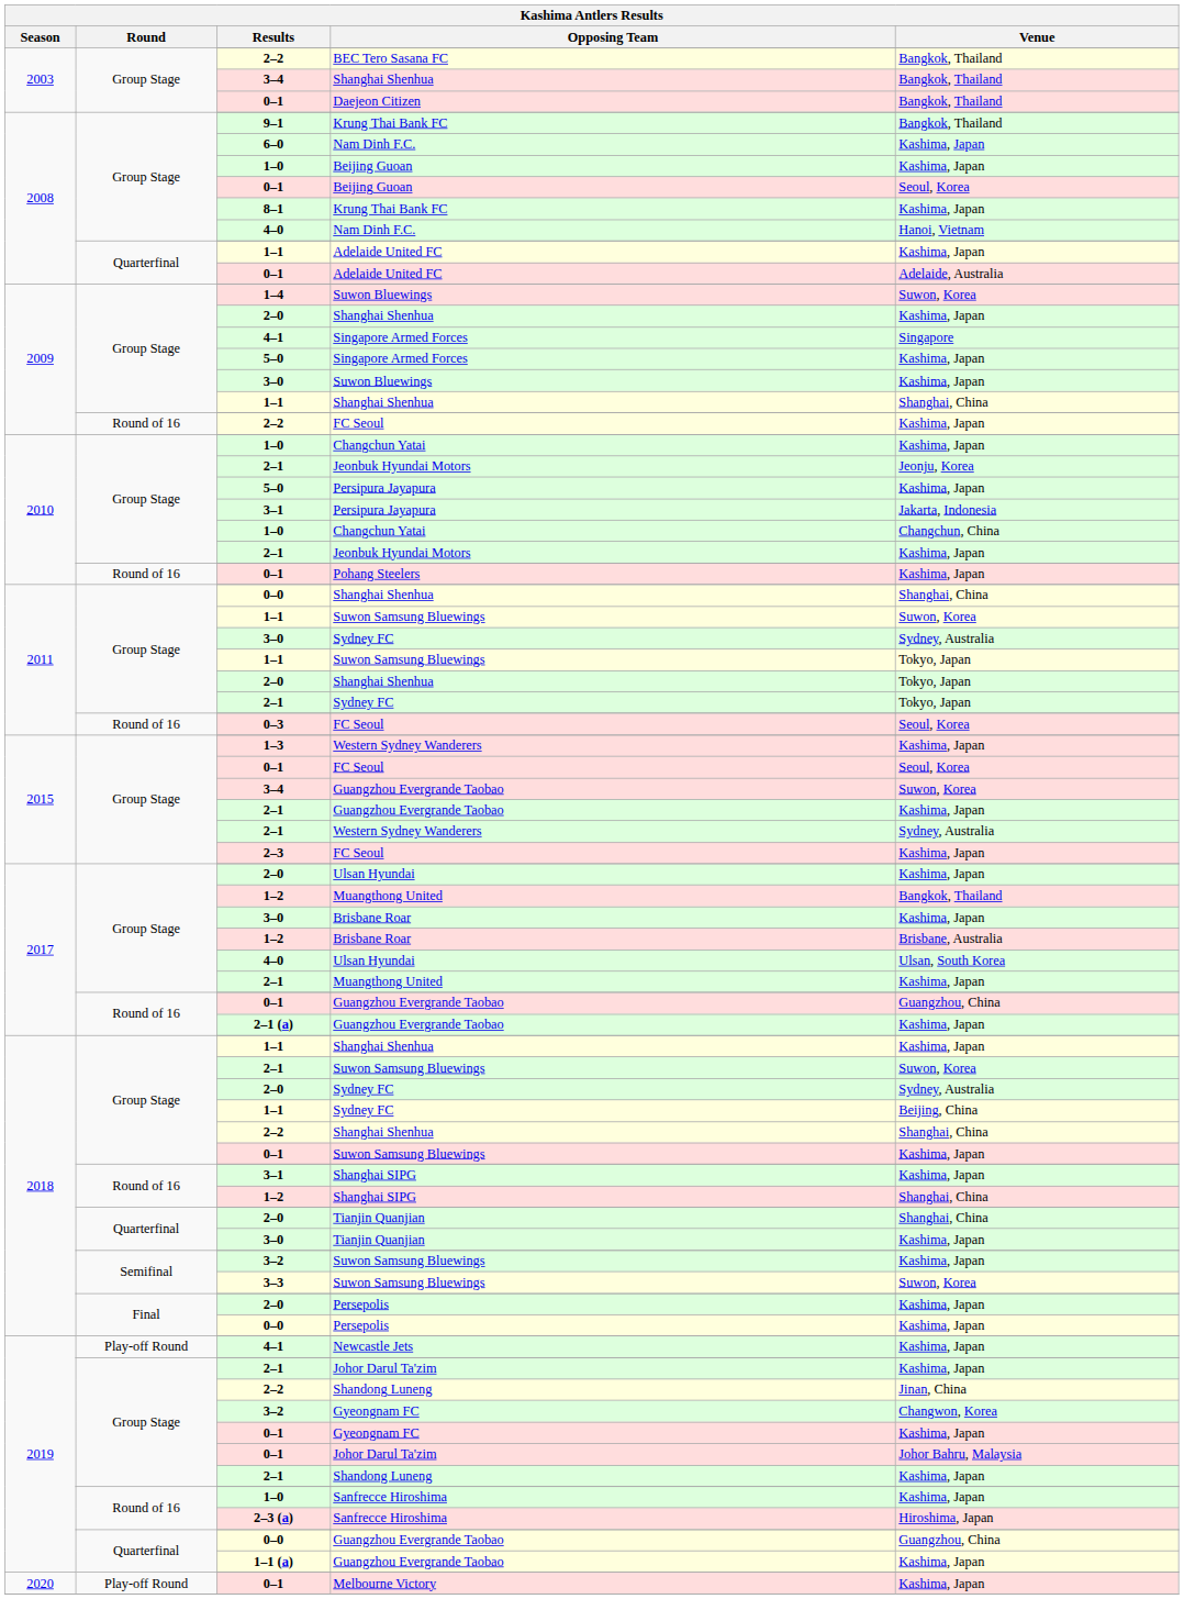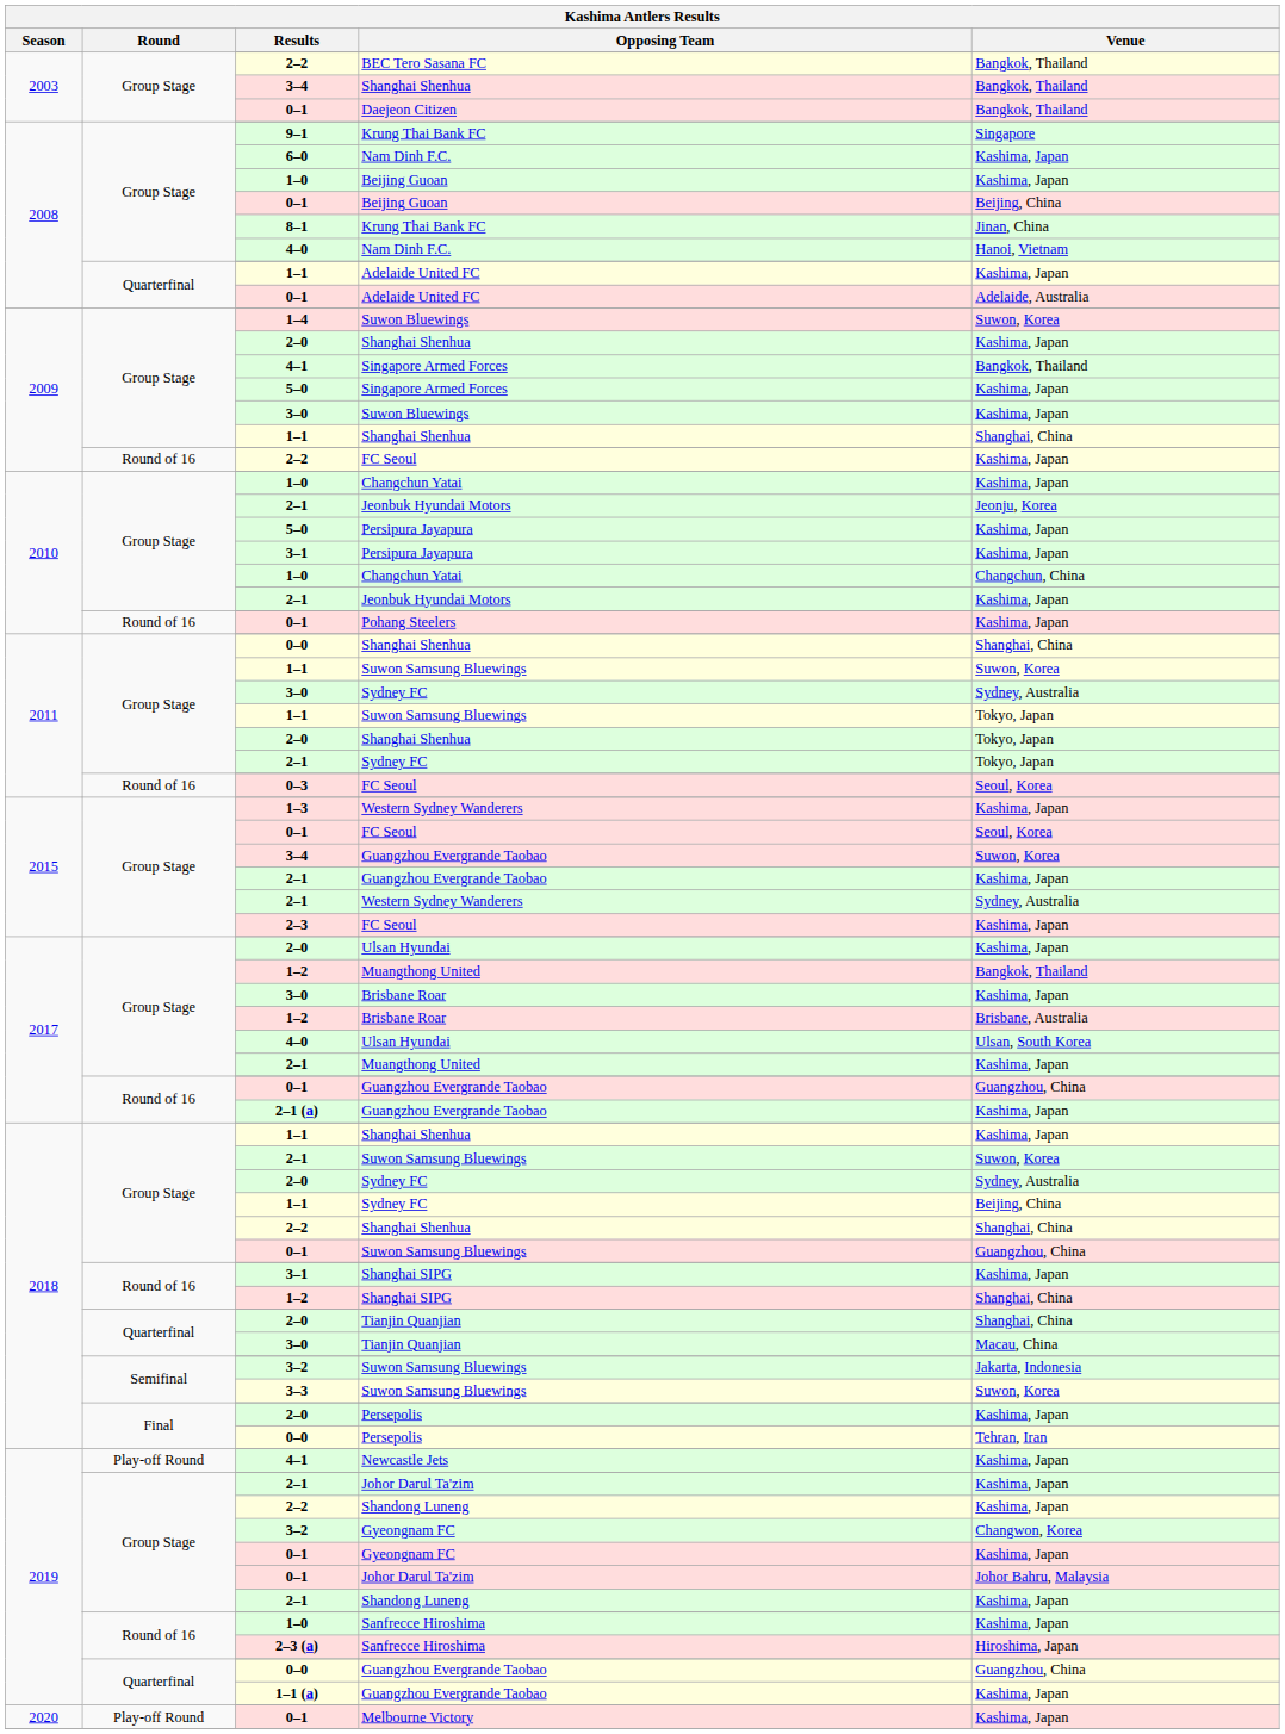9–1 / Krung Thai Bank FC | Venue: Bangkok, Thailand -> Singapore
0–1 / Beijing Guoan | Venue: Seoul, Korea -> Beijing, China
8–1 / Krung Thai Bank FC | Venue: Kashima, Japan -> Jinan, China
4–1 / Singapore Armed Forces | Venue: Singapore -> Bangkok, Thailand
3–1 / Persipura Jayapura | Venue: Jakarta, Indonesia -> Kashima, Japan
0–1 / Suwon Samsung Bluewings | Venue: Kashima, Japan -> Guangzhou, China
3–0 / Tianjin Quanjian | Venue: Kashima, Japan -> Macau, China
3–2 / Suwon Samsung Bluewings | Venue: Kashima, Japan -> Jakarta, Indonesia
0–0 / Persepolis | Venue: Kashima, Japan -> Tehran, Iran
2–2 / Shandong Luneng | Venue: Jinan, China -> Kashima, Japan
